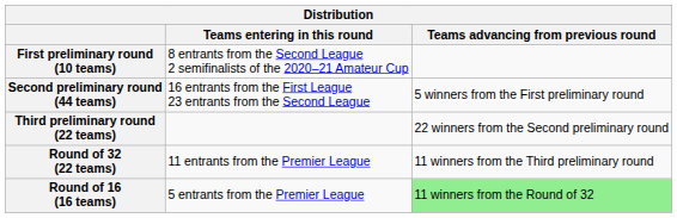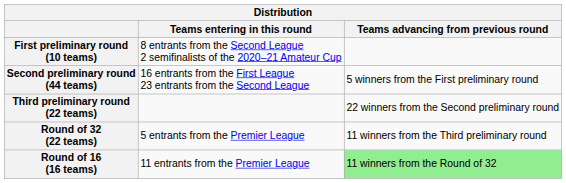Round of 32 (22 teams) | Teams entering in this round: 11 entrants from the Premier League -> 5 entrants from the Premier League
Round of 16 (16 teams) | Teams entering in this round: 5 entrants from the Premier League -> 11 entrants from the Premier League
